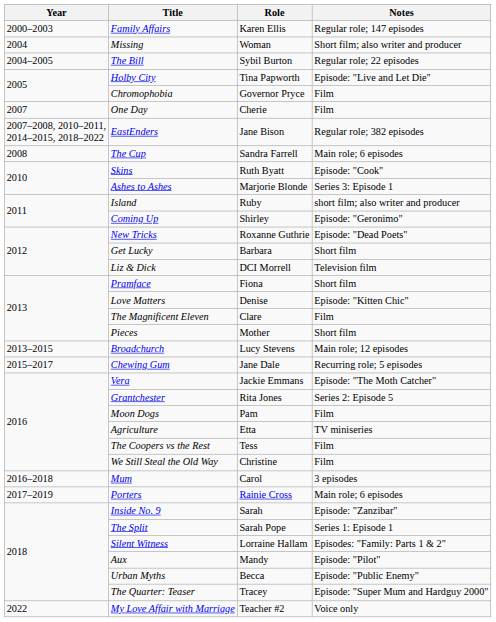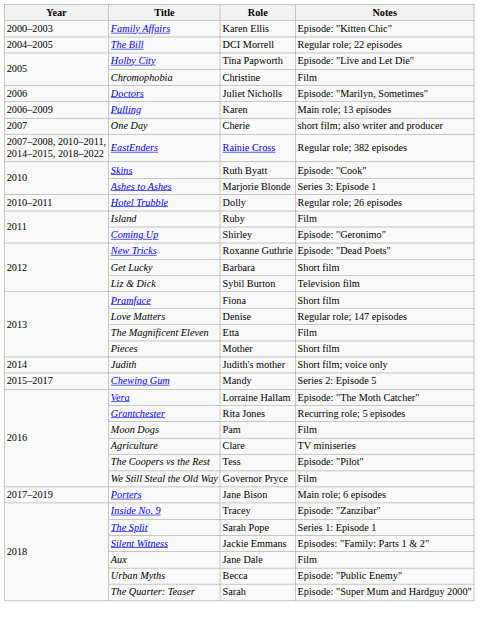Family Affairs | Notes: Regular role; 147 episodes -> Episode: "Kitten Chic"
- row: 2004 | Missing | Woman | Short film; also writer and producer
The Bill | Role: Sybil Burton -> DCI Morrell
Chromophobia | Role: Governor Pryce -> Christine
+ row: 2006 | Doctors | Juliet Nicholls | Episode: "Marilyn, Sometimes"
+ row: 2006–2009 | Pulling | Karen | Main role; 13 episodes
One Day | Notes: Film -> short film; also writer and producer
EastEnders | Role: Jane Bison -> Rainie Cross
- row: 2008 | The Cup | Sandra Farrell | Main role; 6 episodes
+ row: 2010–2011 | Hotel Trubble | Dolly | Regular role; 26 episodes
Island | Notes: short film; also writer and producer -> Film
Liz & Dick | Role: DCI Morrell -> Sybil Burton
Love Matters | Notes: Episode: "Kitten Chic" -> Regular role; 147 episodes
The Magnificent Eleven | Role: Clare -> Etta
- row: 2013–2015 | Broadchurch | Lucy Stevens | Main role; 12 episodes
+ row: 2014 | Judith | Judith's mother | Short film; voice only
Chewing Gum | Role: Jane Dale -> Mandy
Chewing Gum | Notes: Recurring role; 5 episodes -> Series 2: Episode 5
Vera | Role: Jackie Emmans -> Lorraine Hallam
Grantchester | Notes: Series 2: Episode 5 -> Recurring role; 5 episodes
Agriculture | Role: Etta -> Clare
The Coopers vs the Rest | Notes: Film -> Episode: "Pilot"
We Still Steal the Old Way | Role: Christine -> Governor Pryce
- row: 2016–2018 | Mum | Carol | 3 episodes
Porters | Role: Rainie Cross -> Jane Bison
Inside No. 9 | Role: Sarah -> Tracey
Silent Witness | Role: Lorraine Hallam -> Jackie Emmans
Aux | Role: Mandy -> Jane Dale
Aux | Notes: Episode: "Pilot" -> Film
The Quarter: Teaser | Role: Tracey -> Sarah
- row: 2022 | My Love Affair with Marriage | Teacher #2 | Voice only
